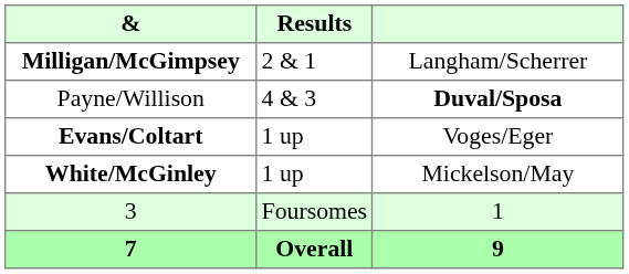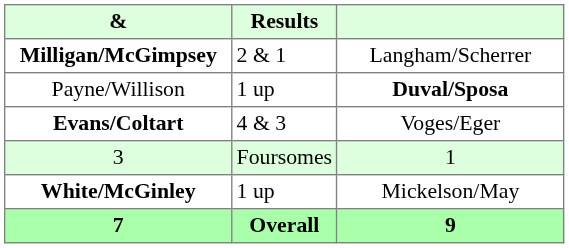Payne/Willison | Results: 4 & 3 -> 1 up
Evans/Coltart | Results: 1 up -> 4 & 3
rows swapped: White/McGinley <-> 3
